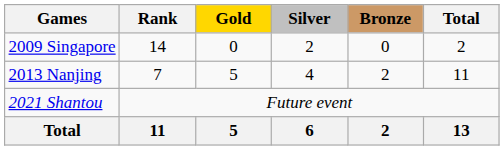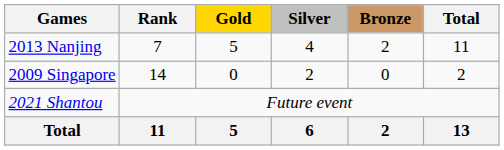rows swapped: 2009 Singapore <-> 2013 Nanjing
